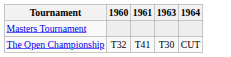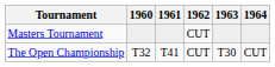+ column: 1962 | CUT | CUT
